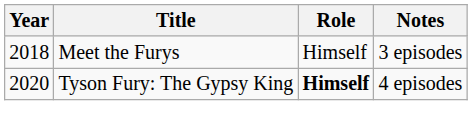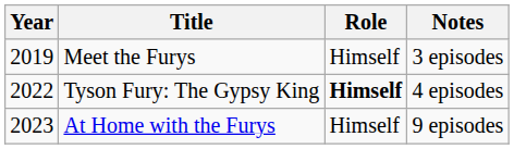Meet the Furys | Year: 2018 -> 2019
Tyson Fury: The Gypsy King | Year: 2020 -> 2022
+ row: 2023 | At Home with the Furys | Himself | 9 episodes
